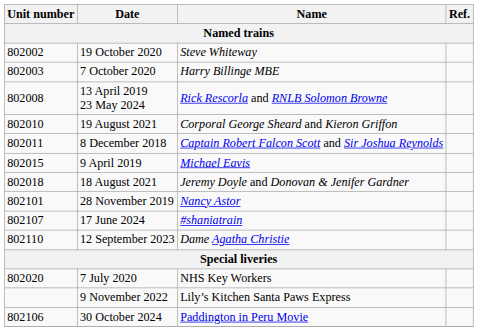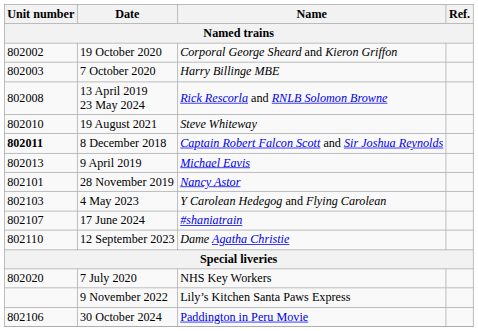19 October 2020 | Name: Steve Whiteway -> Corporal George Sheard and Kieron Griffon
19 August 2021 | Name: Corporal George Sheard and Kieron Griffon -> Steve Whiteway
8 December 2018 | Unit number: normal -> bold
9 April 2019 | Unit number: 802015 -> 802013
- row: 802018 | 18 August 2021 | Jeremy Doyle and Donovan & Jenifer Gardner
+ row: 802103 | 4 May 2023 | Y Carolean Hedegog and Flying Carolean
